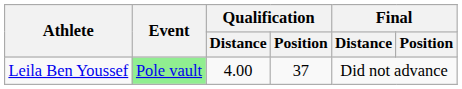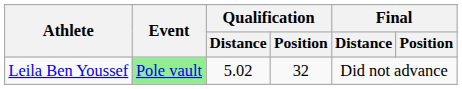Leila Ben Youssef | Qualification / Distance: 4.00 -> 5.02
Leila Ben Youssef | Qualification / Position: 37 -> 32
